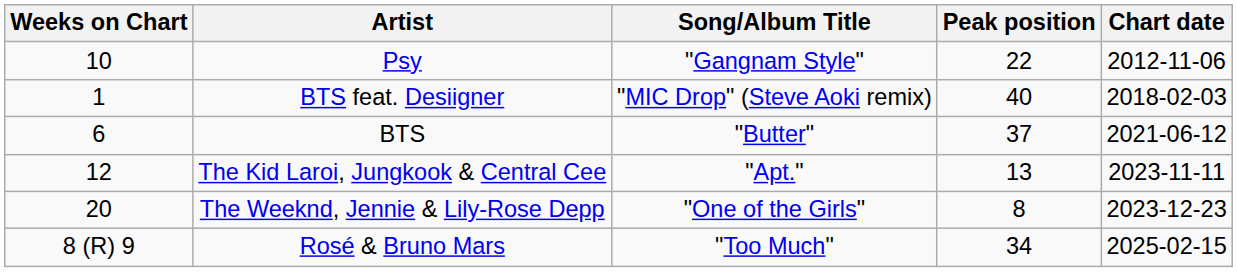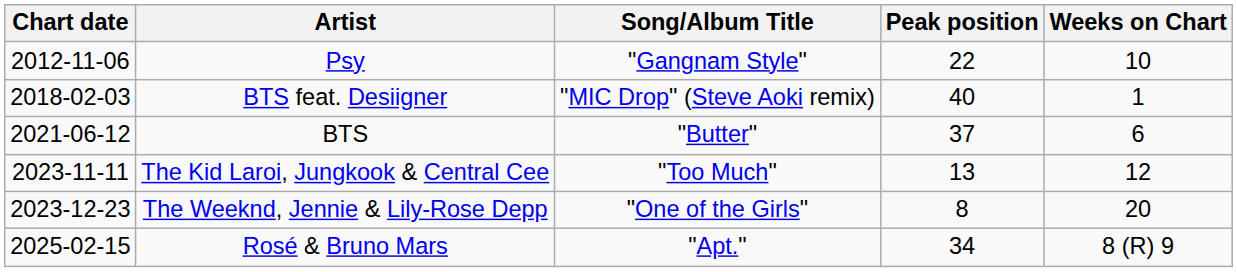columns swapped: Chart date <-> Weeks on Chart
The Kid Laroi, Jungkook & Central Cee | Song/Album Title: "Apt." -> "Too Much"
Rosé & Bruno Mars | Song/Album Title: "Too Much" -> "Apt."
